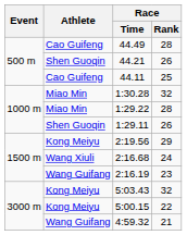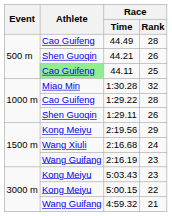44.11 | Athlete: no background -> lightgreen background
1:29.22 | Athlete: Miao Min -> Cao Guifeng
5:03.43 | Race / Rank: 32 -> 23
